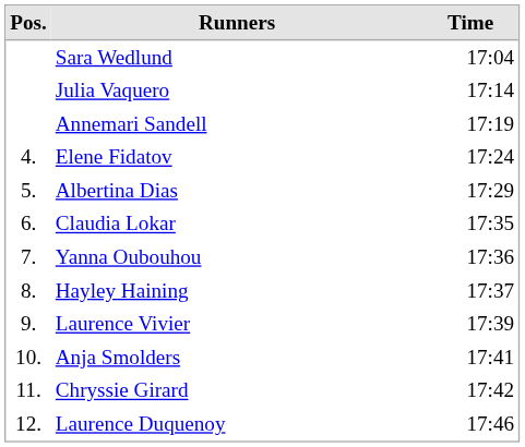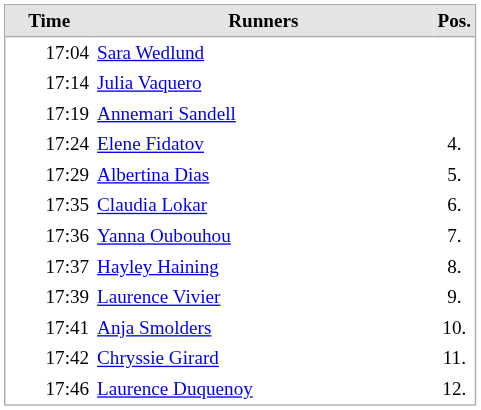columns swapped: Pos. <-> Time
